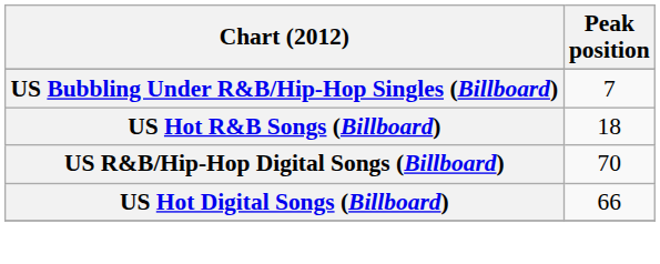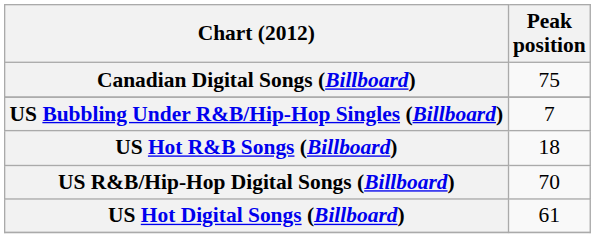+ row: Canadian Digital Songs (Billboard) | 75
US Hot Digital Songs (Billboard) | Peak position: 66 -> 61
